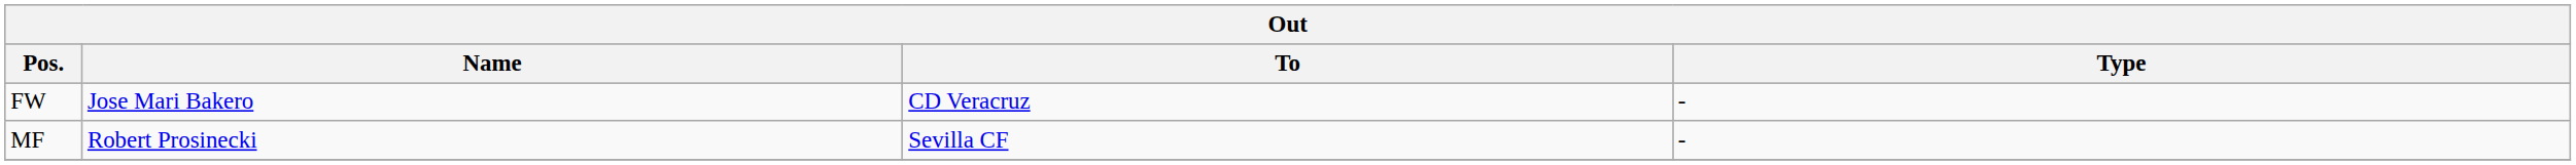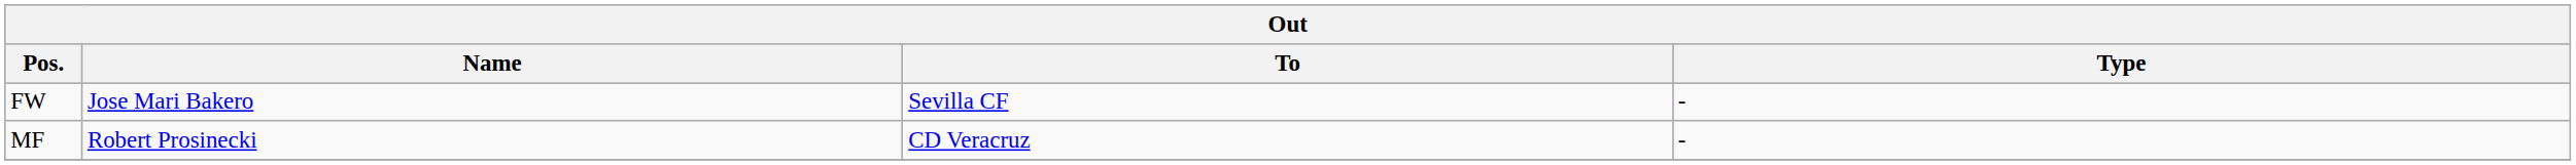FW | To: CD Veracruz -> Sevilla CF
MF | To: Sevilla CF -> CD Veracruz
